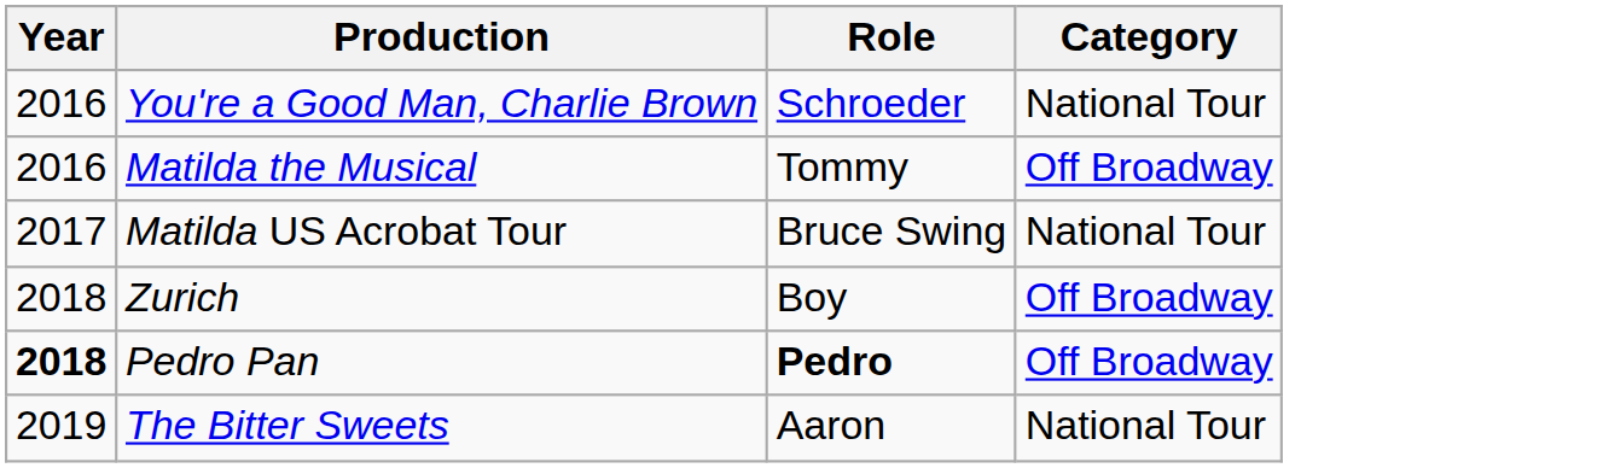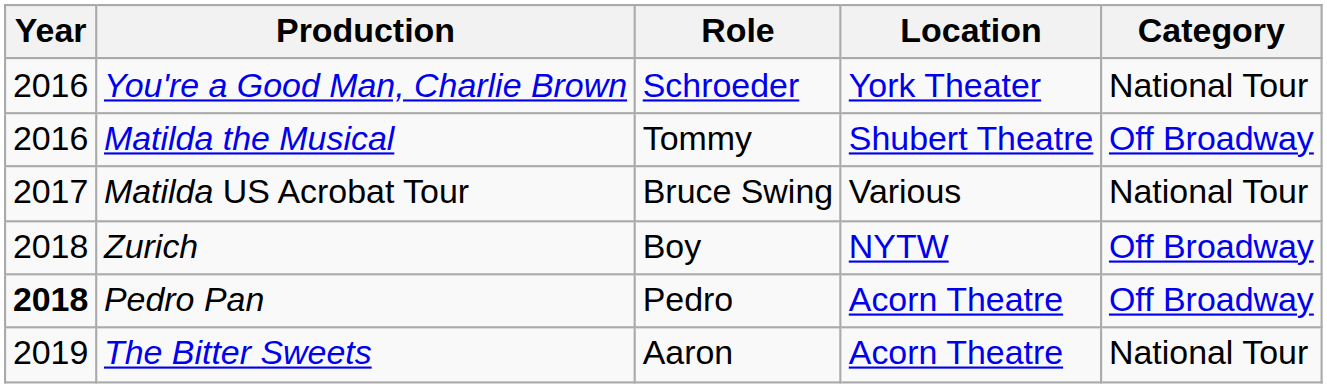+ column: Location | York Theater | Shubert Theatre | Various | NYTW | Acorn Theatre | Acorn Theatre
Pedro Pan | Role: bold -> normal
